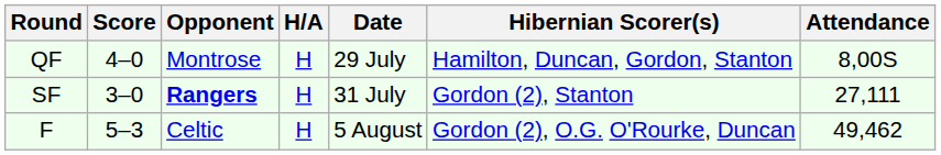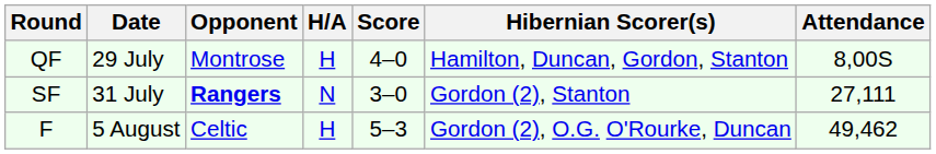columns swapped: Date <-> Score
SF | H/A: H -> N
